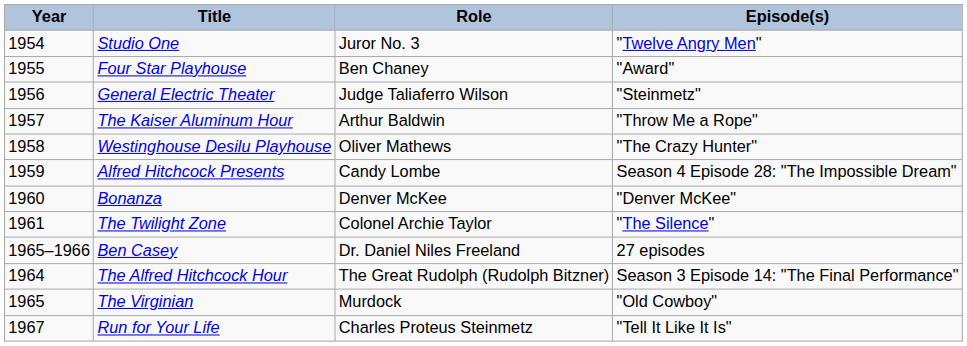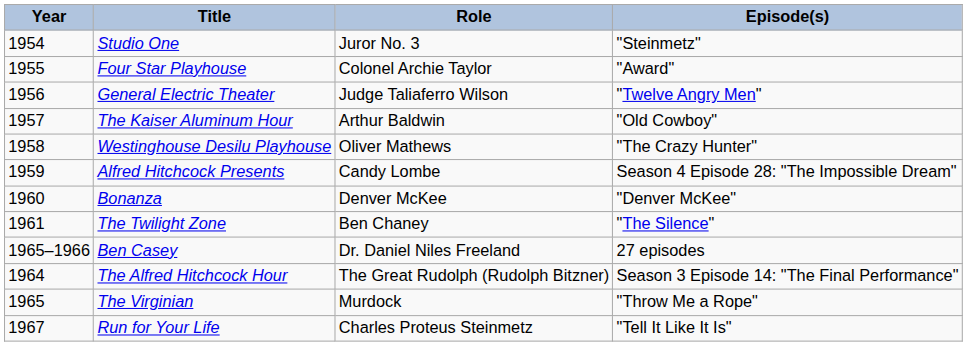Studio One | Episode(s): "Twelve Angry Men" -> "Steinmetz"
Four Star Playhouse | Role: Ben Chaney -> Colonel Archie Taylor
General Electric Theater | Episode(s): "Steinmetz" -> "Twelve Angry Men"
The Kaiser Aluminum Hour | Episode(s): "Throw Me a Rope" -> "Old Cowboy"
The Twilight Zone | Role: Colonel Archie Taylor -> Ben Chaney
The Virginian | Episode(s): "Old Cowboy" -> "Throw Me a Rope"
